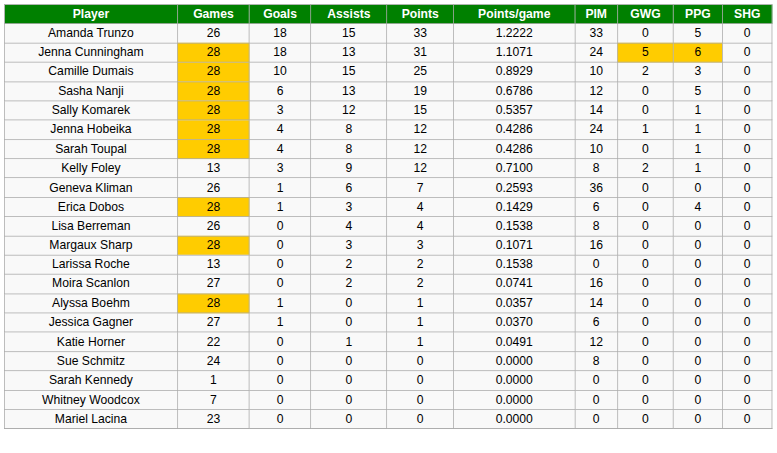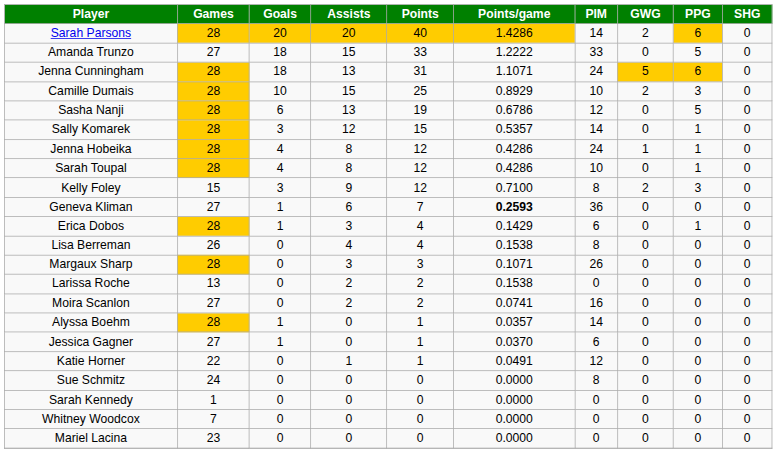+ row: Sarah Parsons | 28 | 20 | 20 | 40 | 1.4286 | 14 | 2 | 6 | 0
Amanda Trunzo | Games: 26 -> 27
Kelly Foley | Games: 13 -> 15
Kelly Foley | PPG: 1 -> 3
Geneva Kliman | Games: 26 -> 27
Geneva Kliman | Points/game: normal -> bold
Erica Dobos | PPG: 4 -> 1
Margaux Sharp | PIM: 16 -> 26
